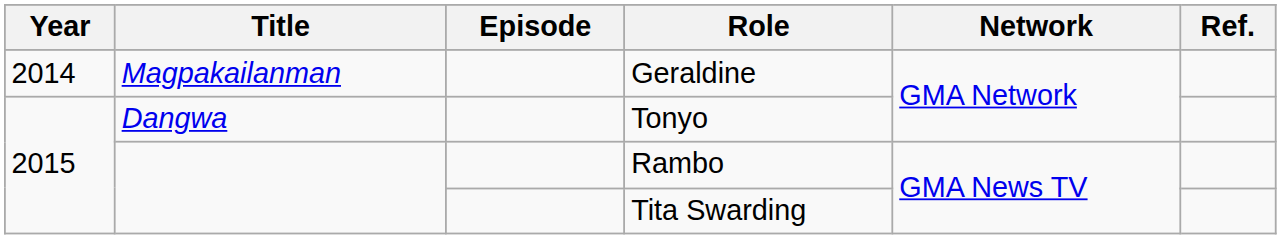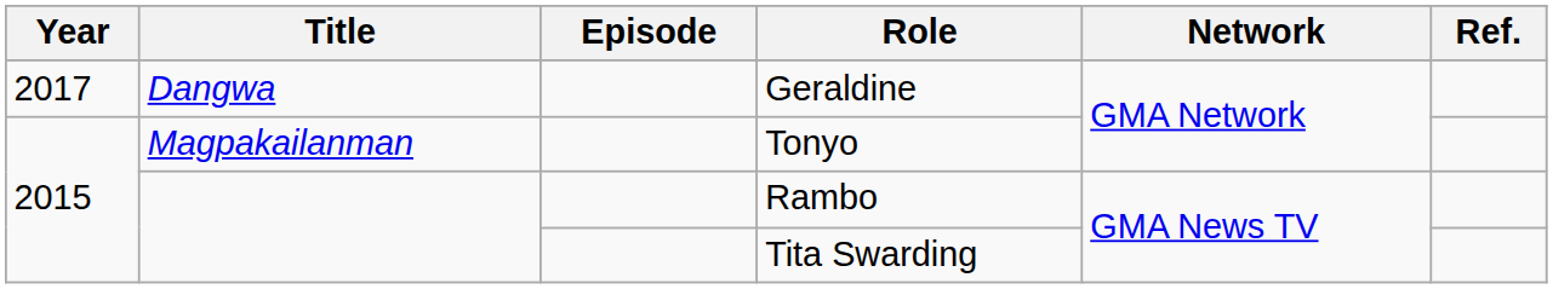Geraldine | Year: 2014 -> 2017
Geraldine | Title: Magpakailanman -> Dangwa
Tonyo | Title: Dangwa -> Magpakailanman
